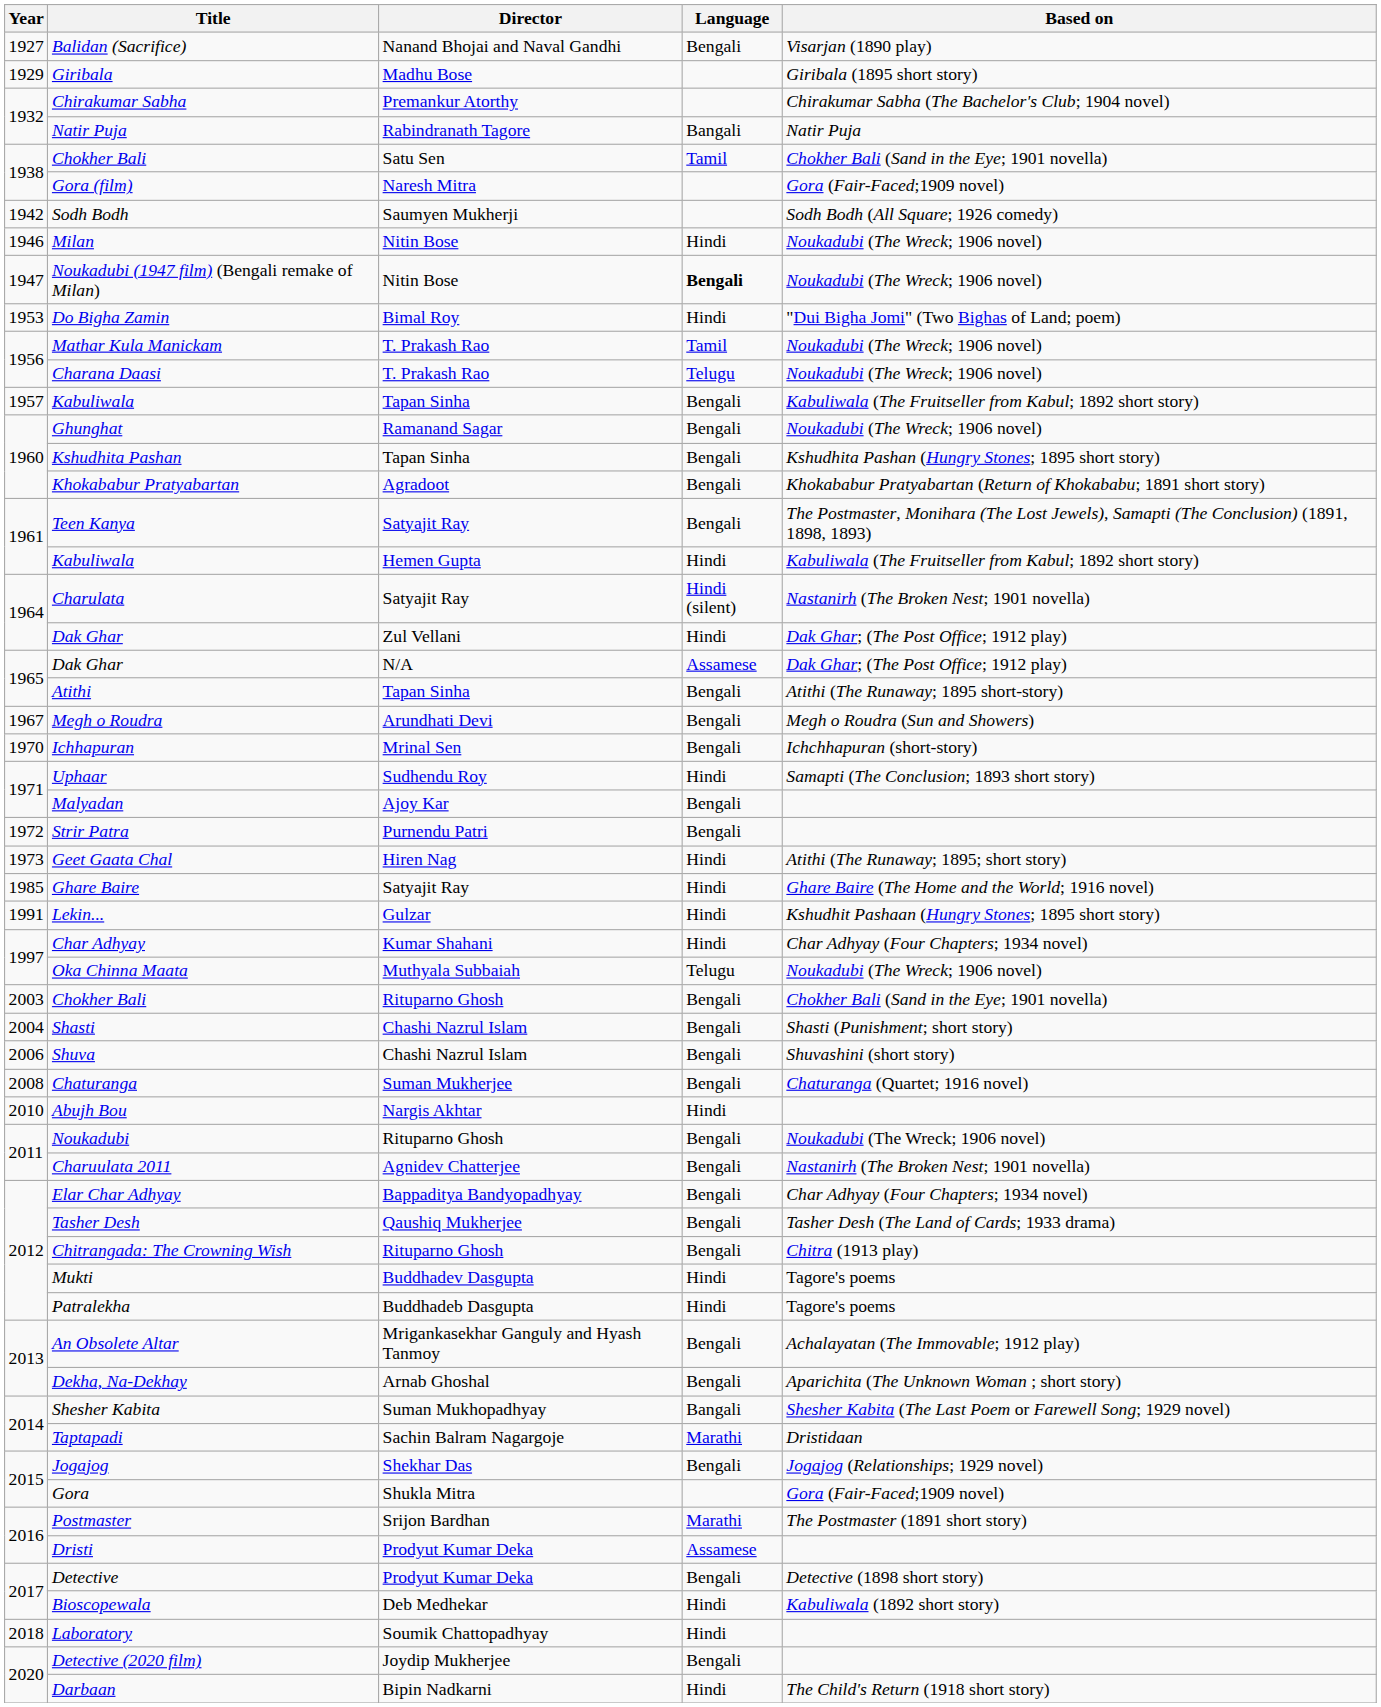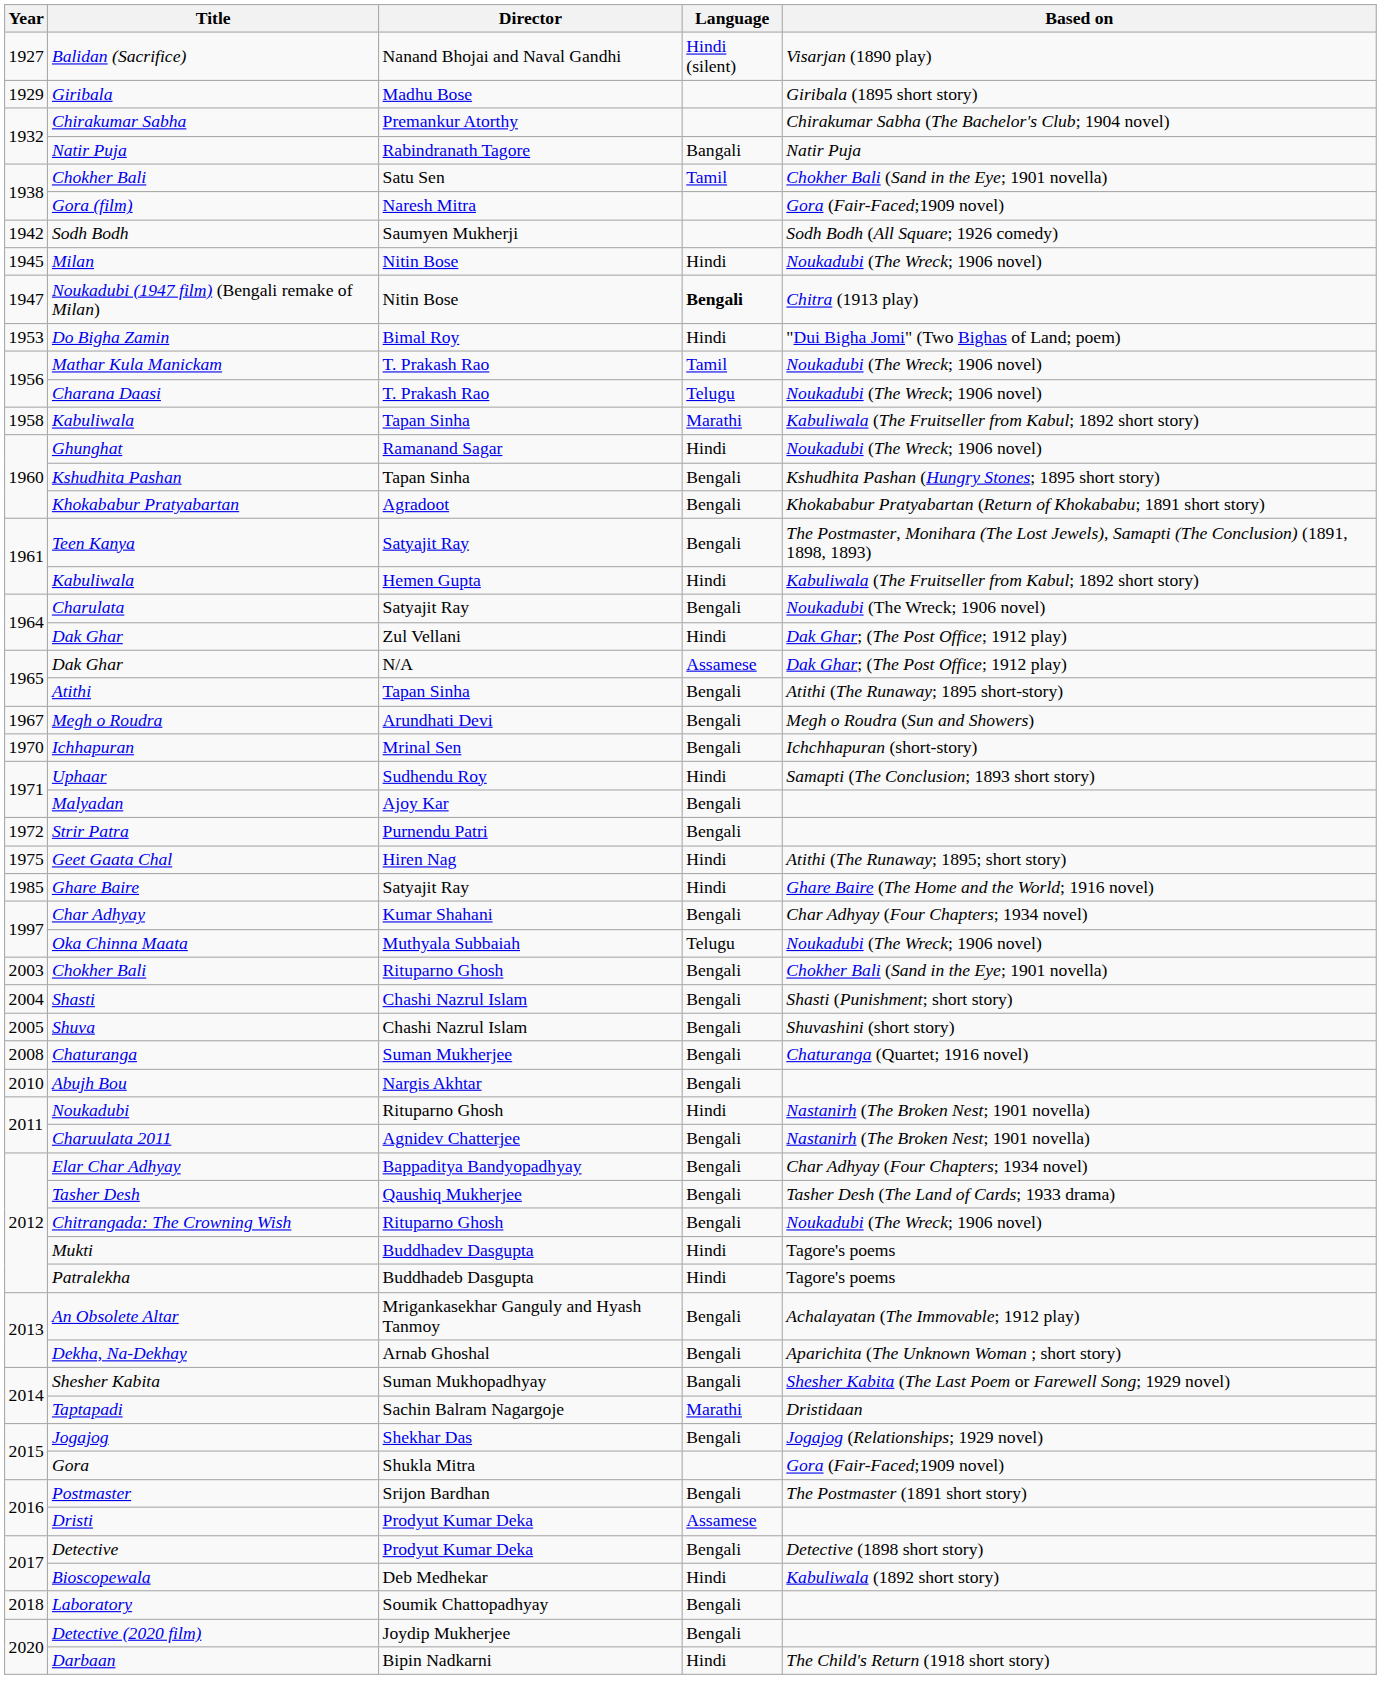Balidan (Sacrifice) | Language: Bengali -> Hindi (silent)
Milan | Year: 1946 -> 1945
Noukadubi (1947 film) (Bengali remake of Milan) | Based on: Noukadubi (The Wreck; 1906 novel) -> Chitra (1913 play)
Kabuliwala / Tapan Sinha | Year: 1957 -> 1958
Kabuliwala / Tapan Sinha | Language: Bengali -> Marathi
Ghunghat | Language: Bengali -> Hindi
Charulata | Language: Hindi (silent) -> Bengali
Charulata | Based on: Nastanirh (The Broken Nest; 1901 novella) -> Noukadubi (The Wreck; 1906 novel)
Geet Gaata Chal | Year: 1973 -> 1975
- row: 1991 | Lekin... | Gulzar | Hindi | Kshudhit Pashaan (Hungry Stones; 1895 short story)
Char Adhyay | Language: Hindi -> Bengali
Shuva | Year: 2006 -> 2005
Abujh Bou | Language: Hindi -> Bengali
Noukadubi | Language: Bengali -> Hindi
Noukadubi | Based on: Noukadubi (The Wreck; 1906 novel) -> Nastanirh (The Broken Nest; 1901 novella)
Chitrangada: The Crowning Wish | Based on: Chitra (1913 play) -> Noukadubi (The Wreck; 1906 novel)
Postmaster | Language: Marathi -> Bengali
Laboratory | Language: Hindi -> Bengali
